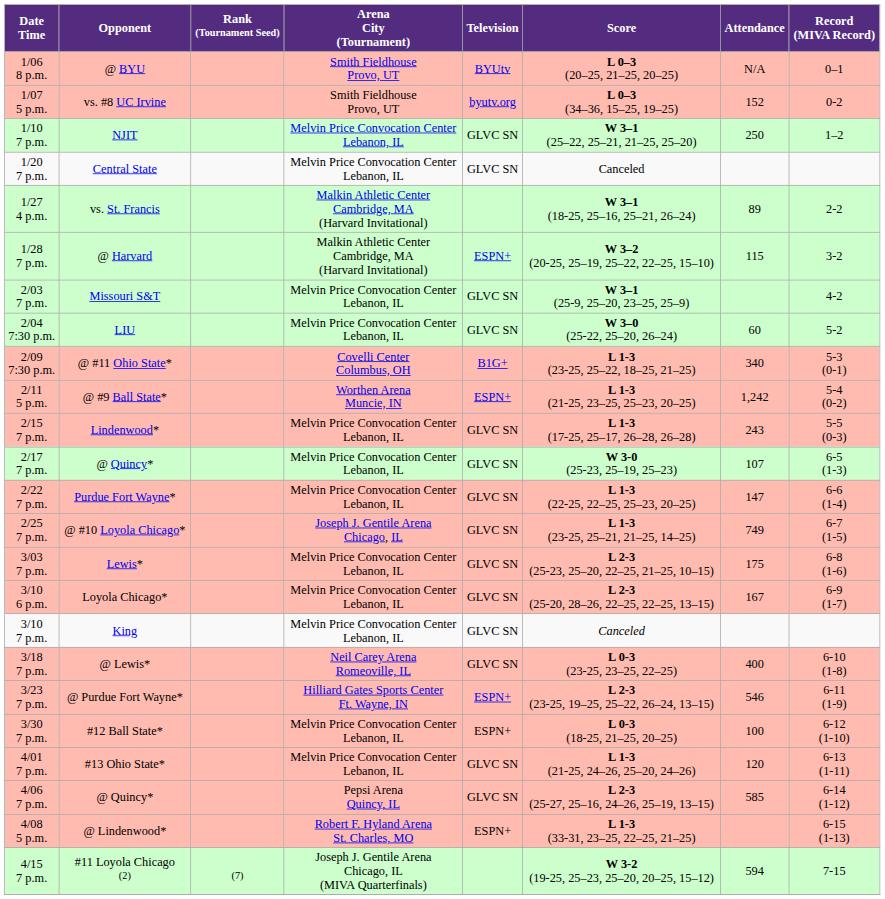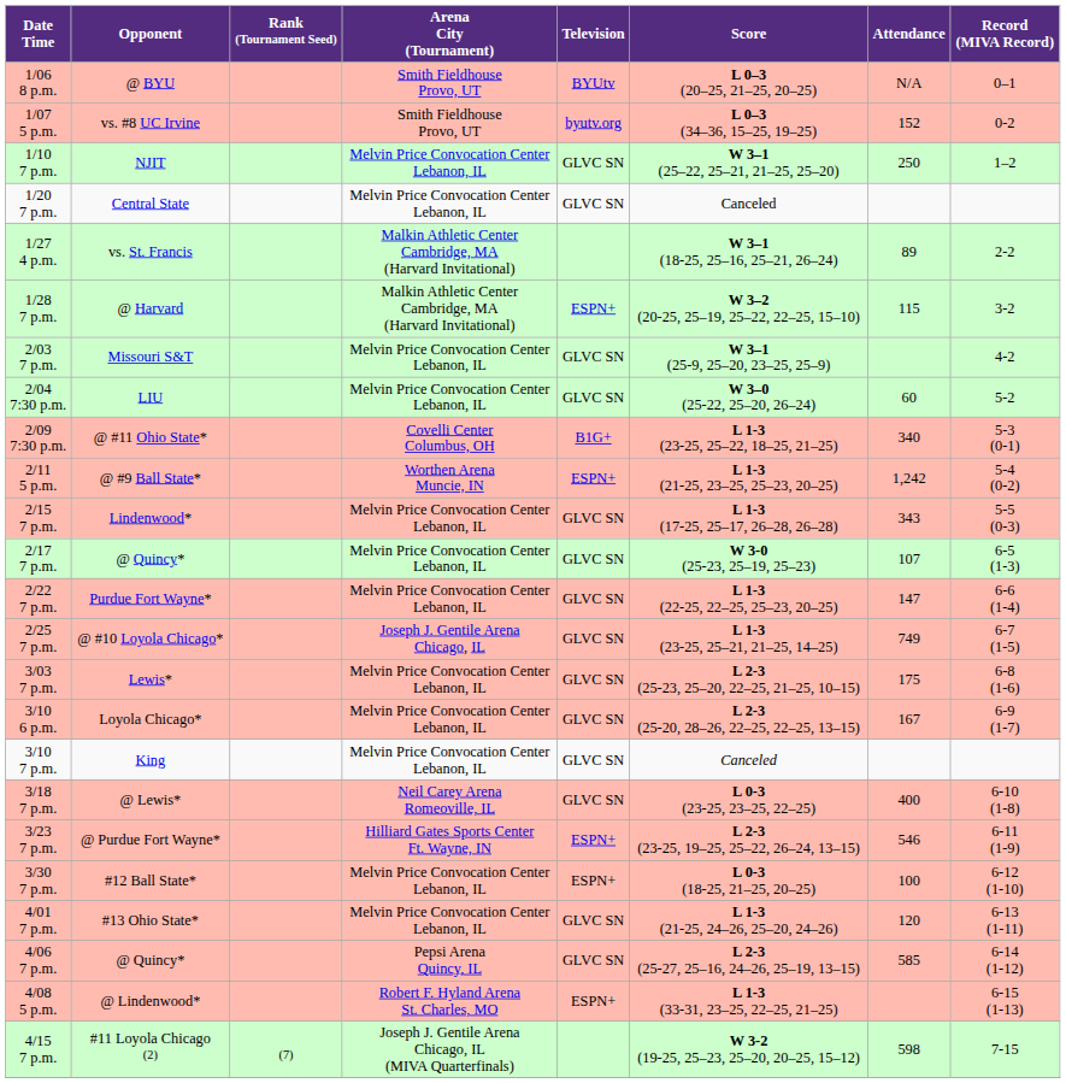2/15 7 p.m. | Attendance: 243 -> 343
4/15 7 p.m. | Attendance: 594 -> 598
